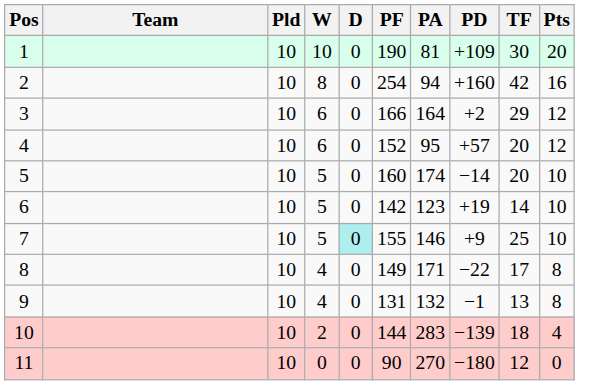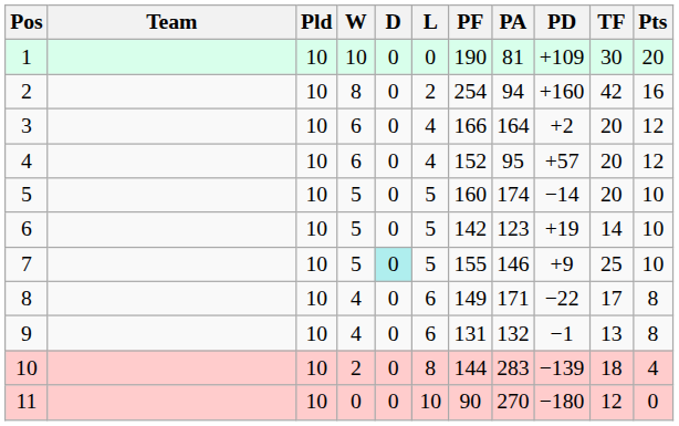+ column: L | 0 | 2 | 4 | 4 | 5 | 5 | 5 | 6 | 6 | 8 | 10
3 | TF: 29 -> 20
